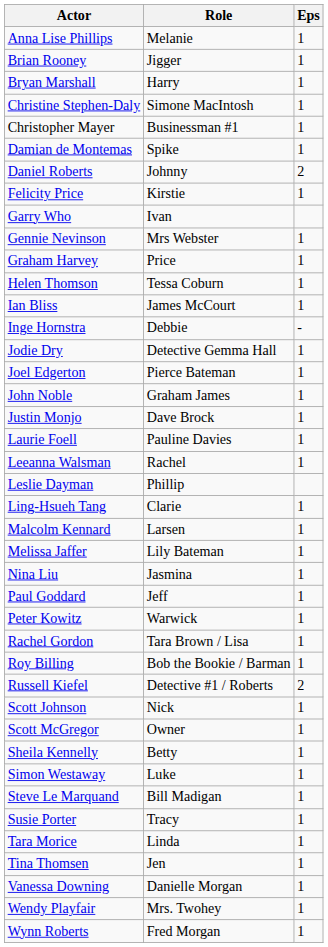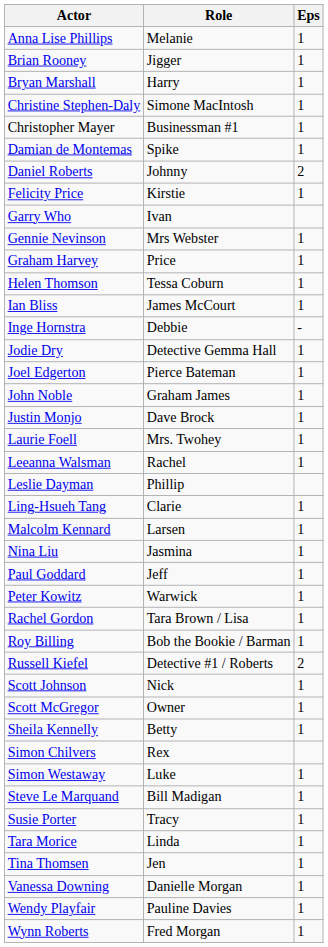Laurie Foell | Role: Pauline Davies -> Mrs. Twohey
- row: Melissa Jaffer | Lily Bateman | 1
+ row: Simon Chilvers | Rex
Wendy Playfair | Role: Mrs. Twohey -> Pauline Davies
